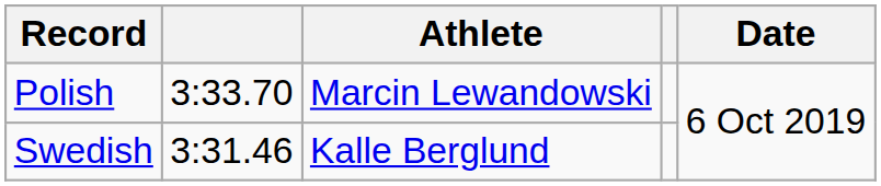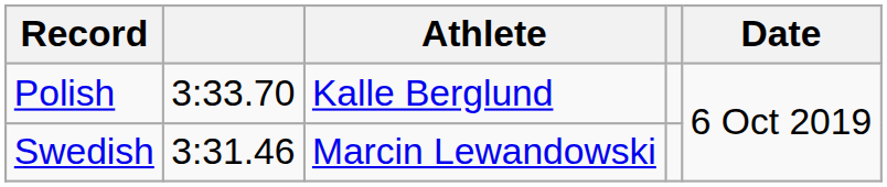Polish | Athlete: Marcin Lewandowski -> Kalle Berglund
Swedish | Athlete: Kalle Berglund -> Marcin Lewandowski
